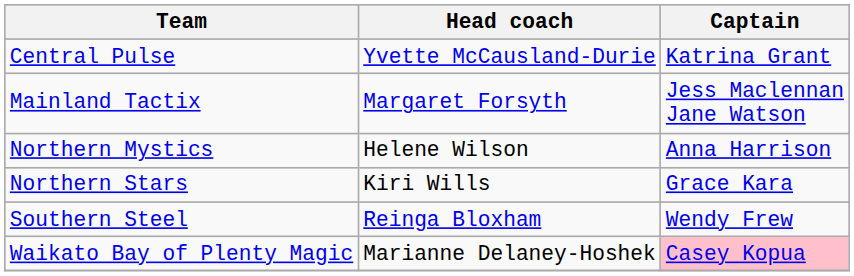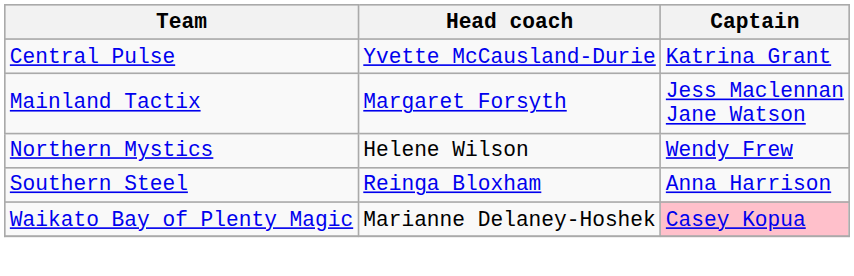Northern Mystics | Captain: Anna Harrison -> Wendy Frew
- row: Northern Stars | Kiri Wills | Grace Kara
Southern Steel | Captain: Wendy Frew -> Anna Harrison
